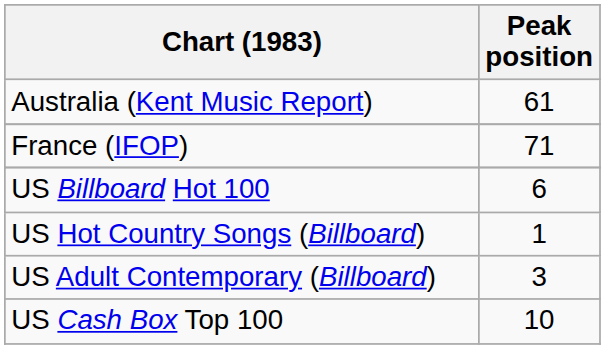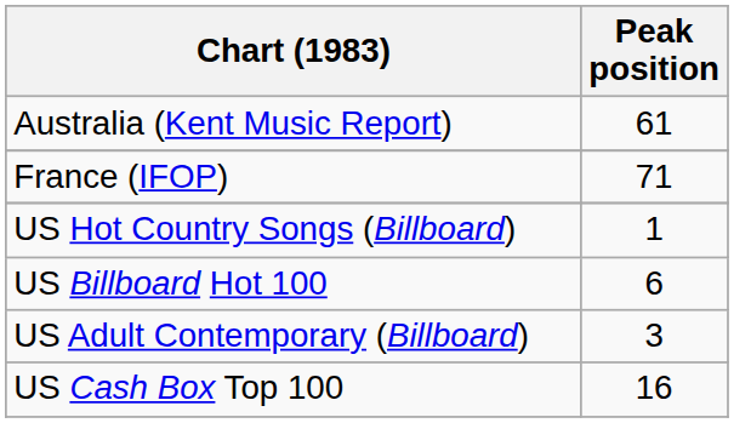rows swapped: US Billboard Hot 100 <-> US Hot Country Songs (Billboard)
US Cash Box Top 100 | Peak position: 10 -> 16
